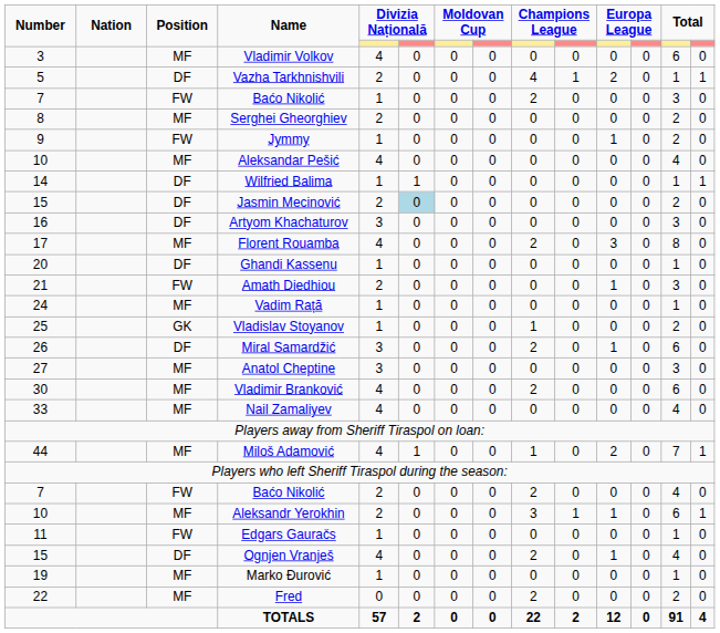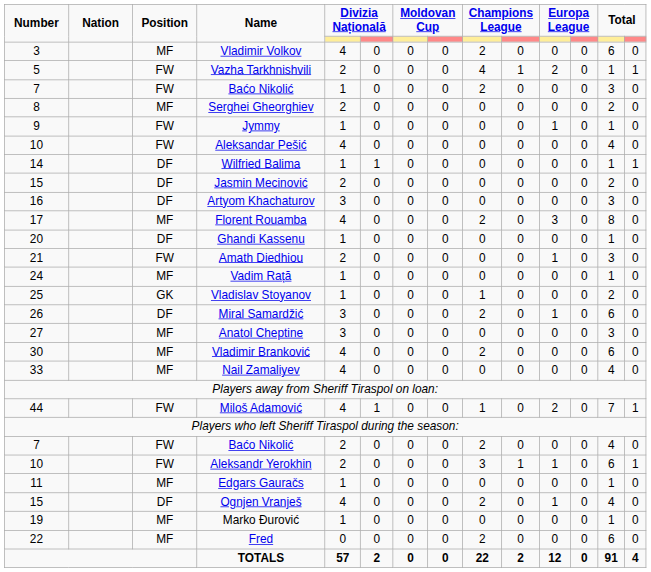Vladimir Volkov | column 9: 0 -> 2
Vazha Tarkhnishvili | Position: DF -> FW
Jymmy | column 13: 2 -> 1
Aleksandar Pešić | Position: MF -> FW
Jasmin Mecinović | column 6: lightblue background -> no background
Miloš Adamović | Position: MF -> FW
Aleksandr Yerokhin | Position: MF -> FW
Edgars Gauračs | Position: FW -> MF
Fred | column 13: 2 -> 6
